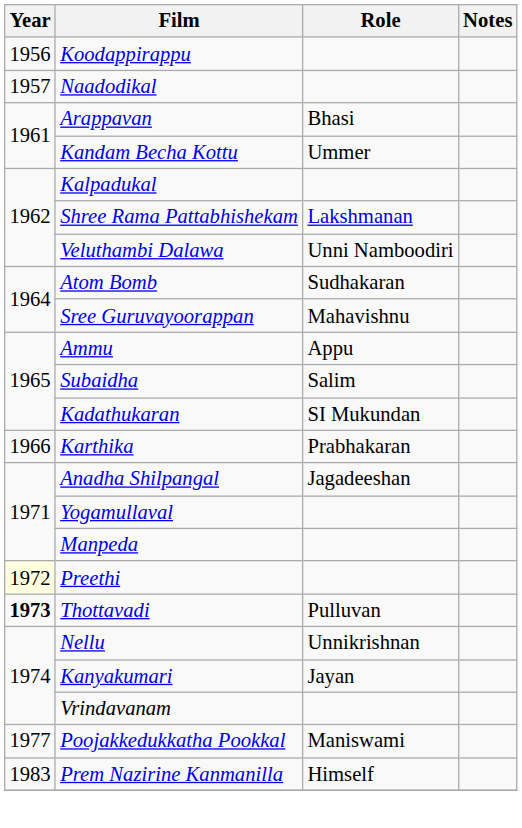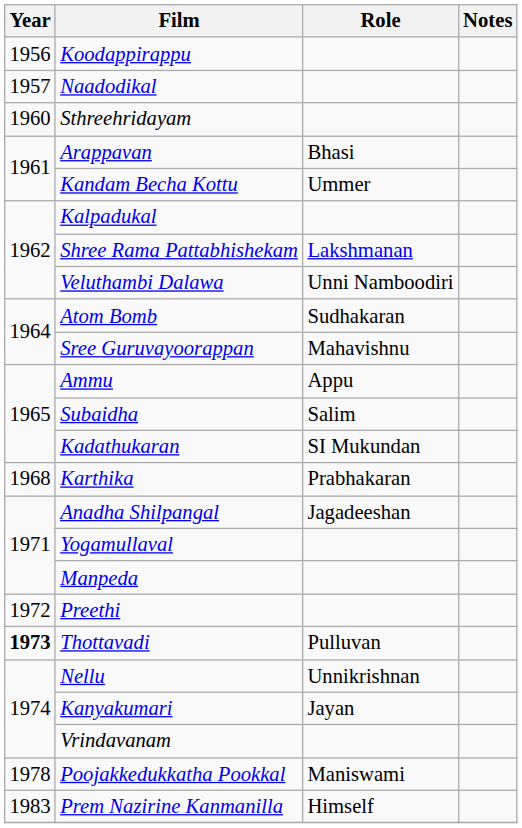+ row: 1960 | Sthreehridayam
Karthika | Year: 1966 -> 1968
Preethi | Year: lightyellow background -> no background
Poojakkedukkatha Pookkal | Year: 1977 -> 1978
